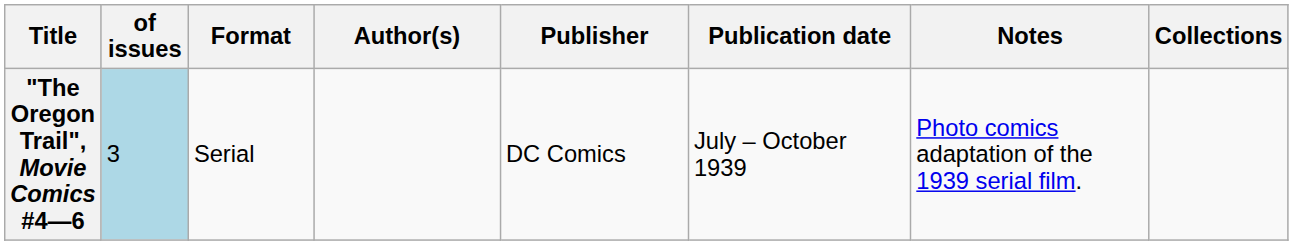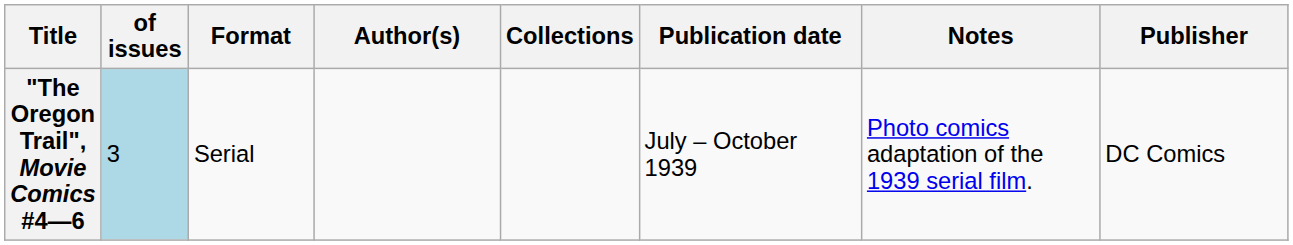columns swapped: Publisher <-> Collections
